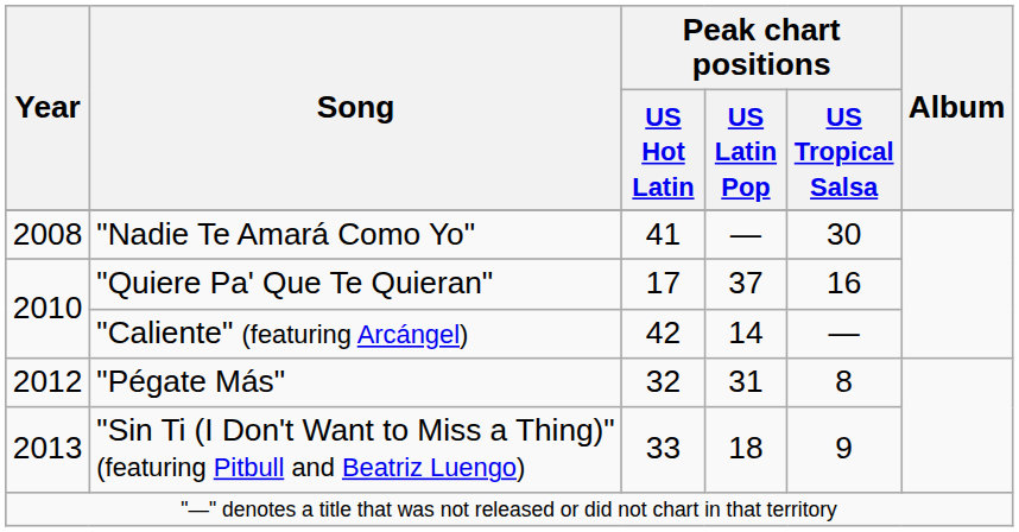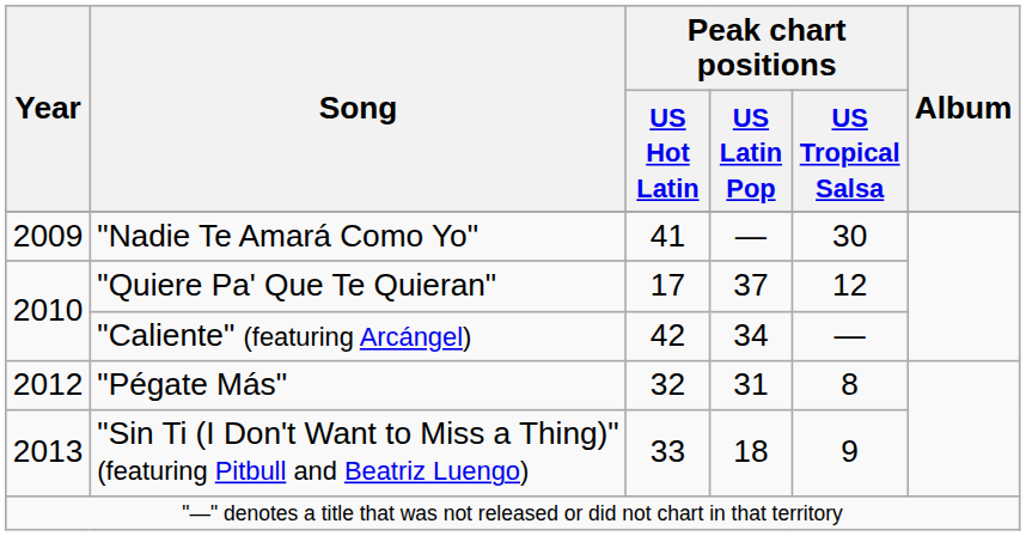"Nadie Te Amará Como Yo" | Year: 2008 -> 2009
"Quiere Pa' Que Te Quieran" | Peak chart positions / US Tropical Salsa: 16 -> 12
"Caliente" (featuring Arcángel) | Peak chart positions / US Latin Pop: 14 -> 34
